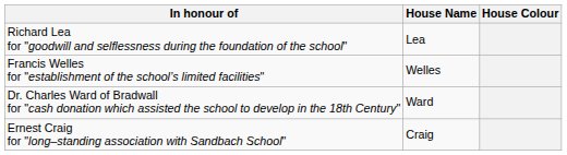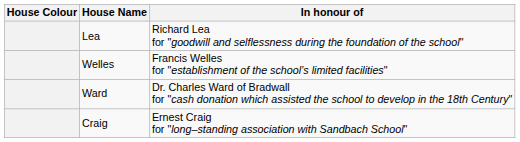columns swapped: House Colour <-> In honour of
